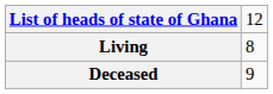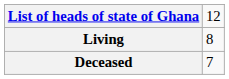Deceased | column 2: 9 -> 7
